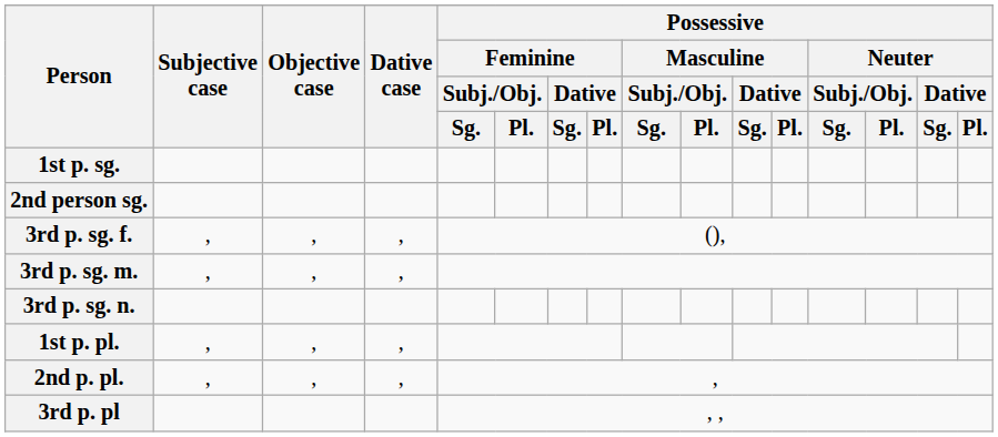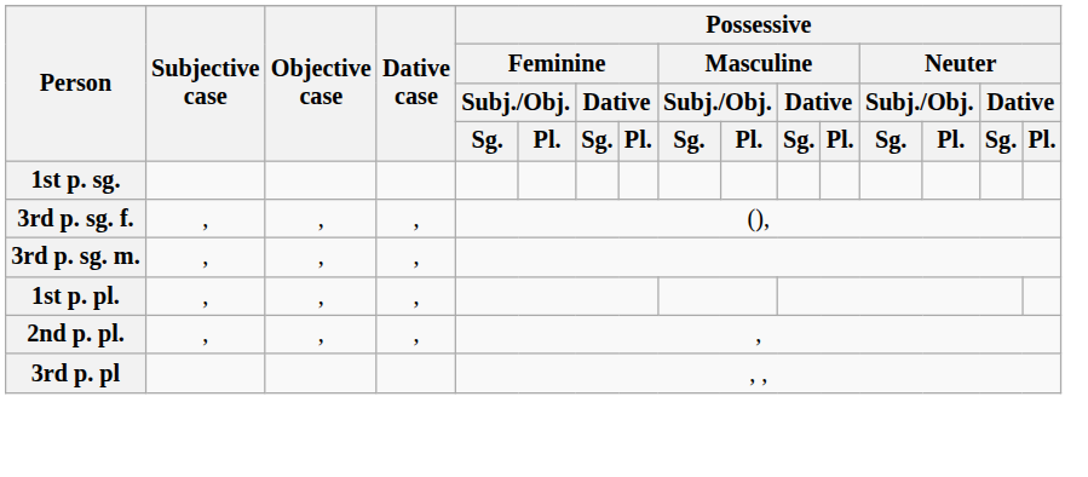- row: 2nd person sg.
- row: 3rd p. sg. n.
